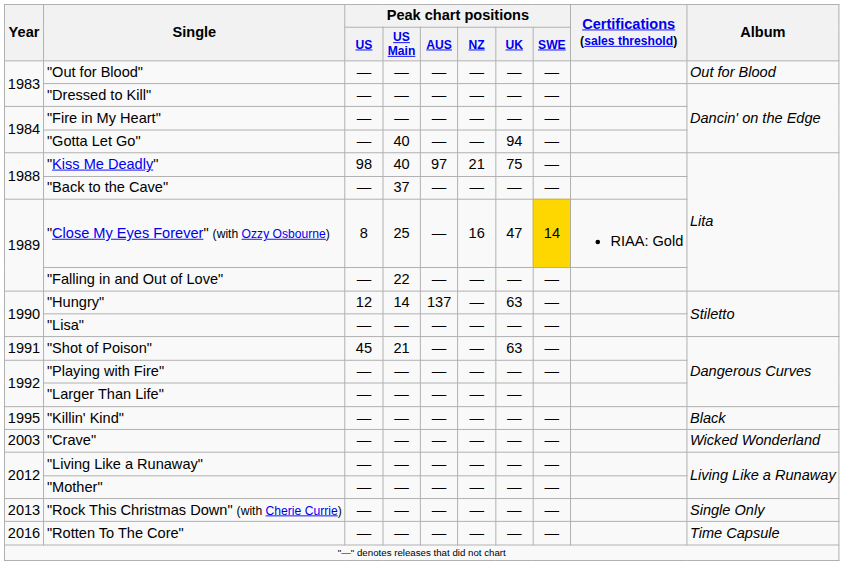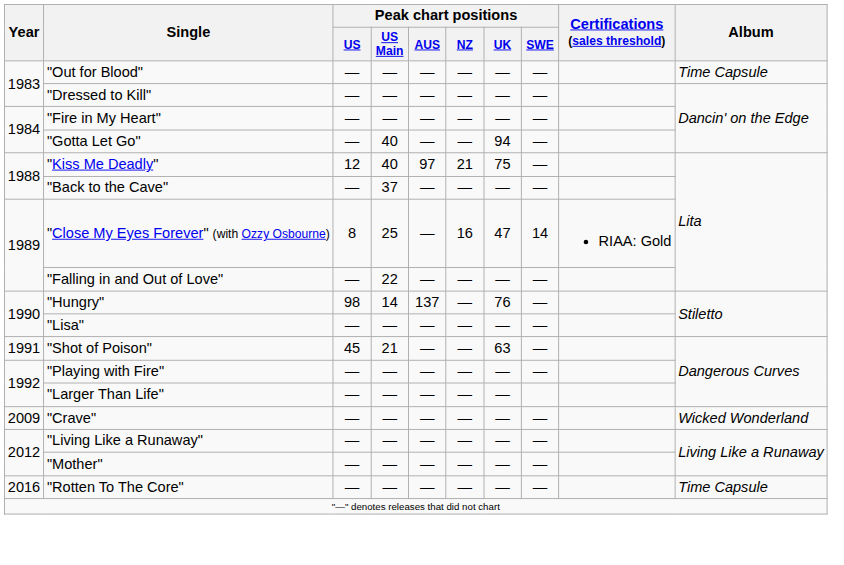"Out for Blood" | Album: Out for Blood -> Time Capsule
"Kiss Me Deadly" | Peak chart positions / US: 98 -> 12
"Close My Eyes Forever" (with Ozzy Osbourne) | Peak chart positions / SWE: gold background -> no background
"Hungry" | Peak chart positions / US: 12 -> 98
"Hungry" | Peak chart positions / UK: 63 -> 76
- row: 1995 | "Killin' Kind" | — | — | — | — | — | — | Black
"Crave" | Year: 2003 -> 2009
- row: 2013 | "Rock This Christmas Down" (with Cherie Currie) | — | — | — | — | — | — | Single Only
